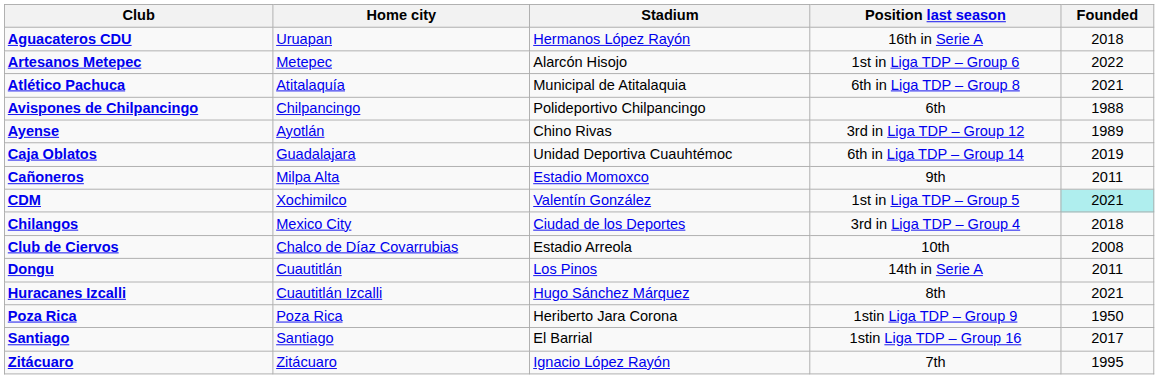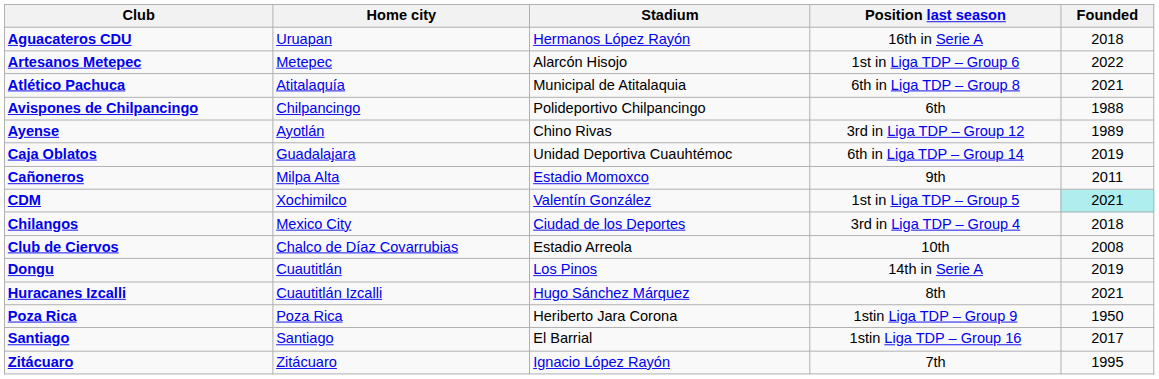Dongu | Founded: 2011 -> 2019
